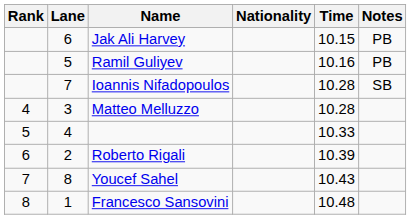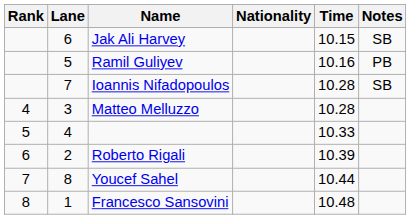Jak Ali Harvey | Notes: PB -> SB
Youcef Sahel | Time: 10.43 -> 10.44
